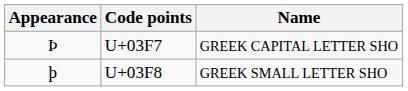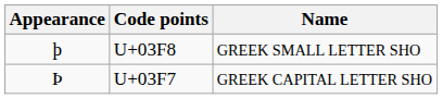rows swapped: U+03F7 <-> U+03F8
